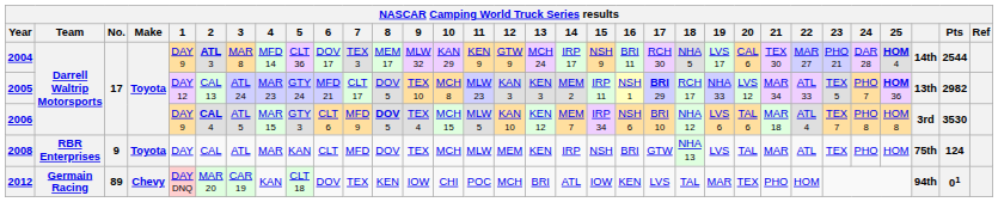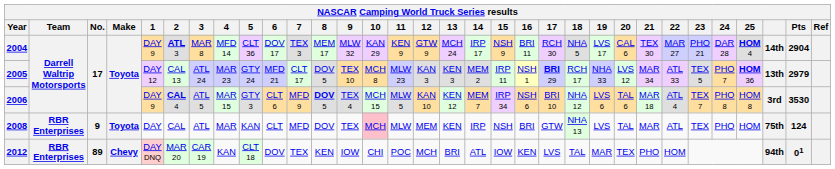2004 | Pts: 2544 -> 2904
2005 | Pts: 2982 -> 2979
2008 | 10: no background -> pink background
2012 | Team: Germain Racing -> RBR Enterprises
